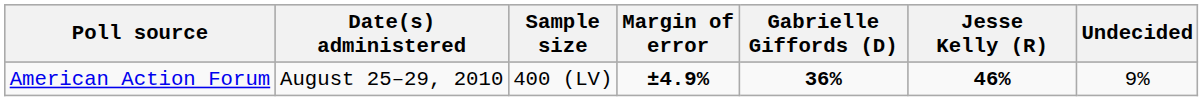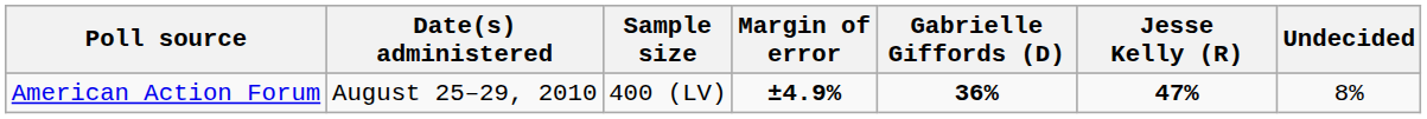American Action Forum | Jesse Kelly (R): 46% -> 47%
American Action Forum | Undecided: 9% -> 8%
